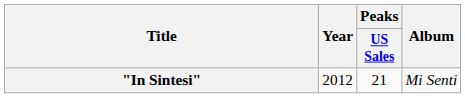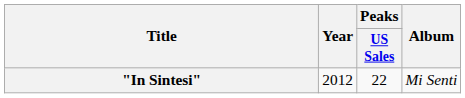"In Sintesi" | Peaks / US Sales: 21 -> 22
